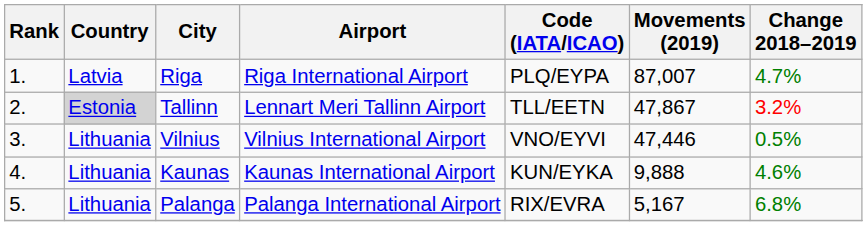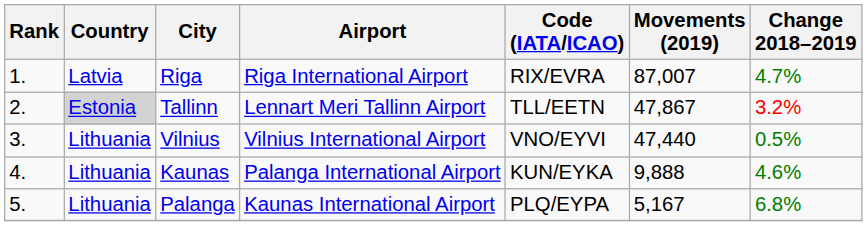Riga | Code (IATA/ICAO): PLQ/EYPA -> RIX/EVRA
Vilnius | Movements (2019): 47,446 -> 47,440
Kaunas | Airport: Kaunas International Airport -> Palanga International Airport
Palanga | Airport: Palanga International Airport -> Kaunas International Airport
Palanga | Code (IATA/ICAO): RIX/EVRA -> PLQ/EYPA
